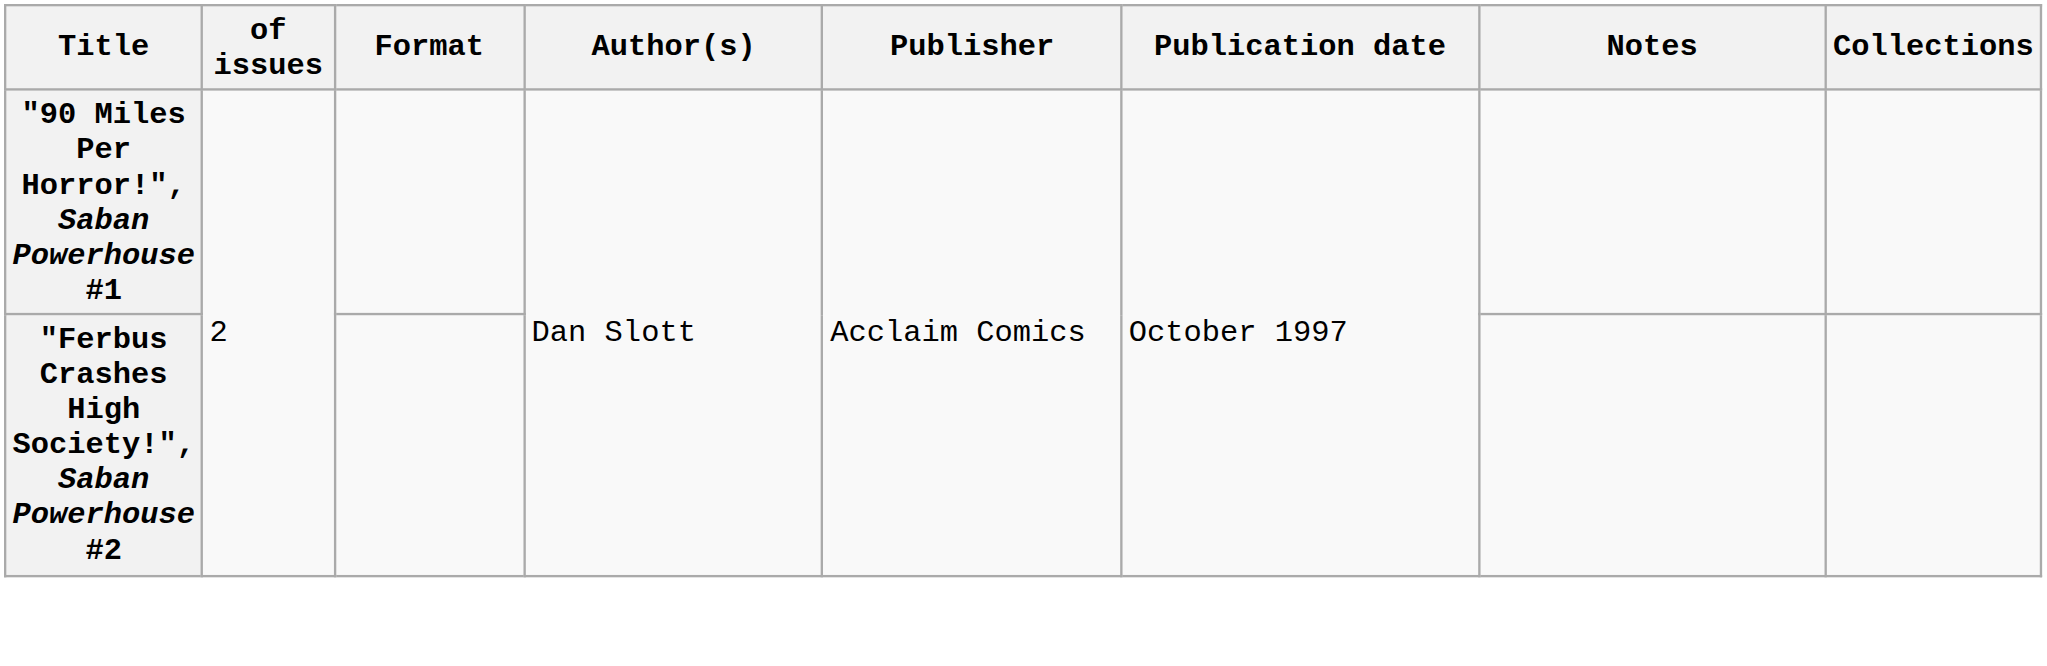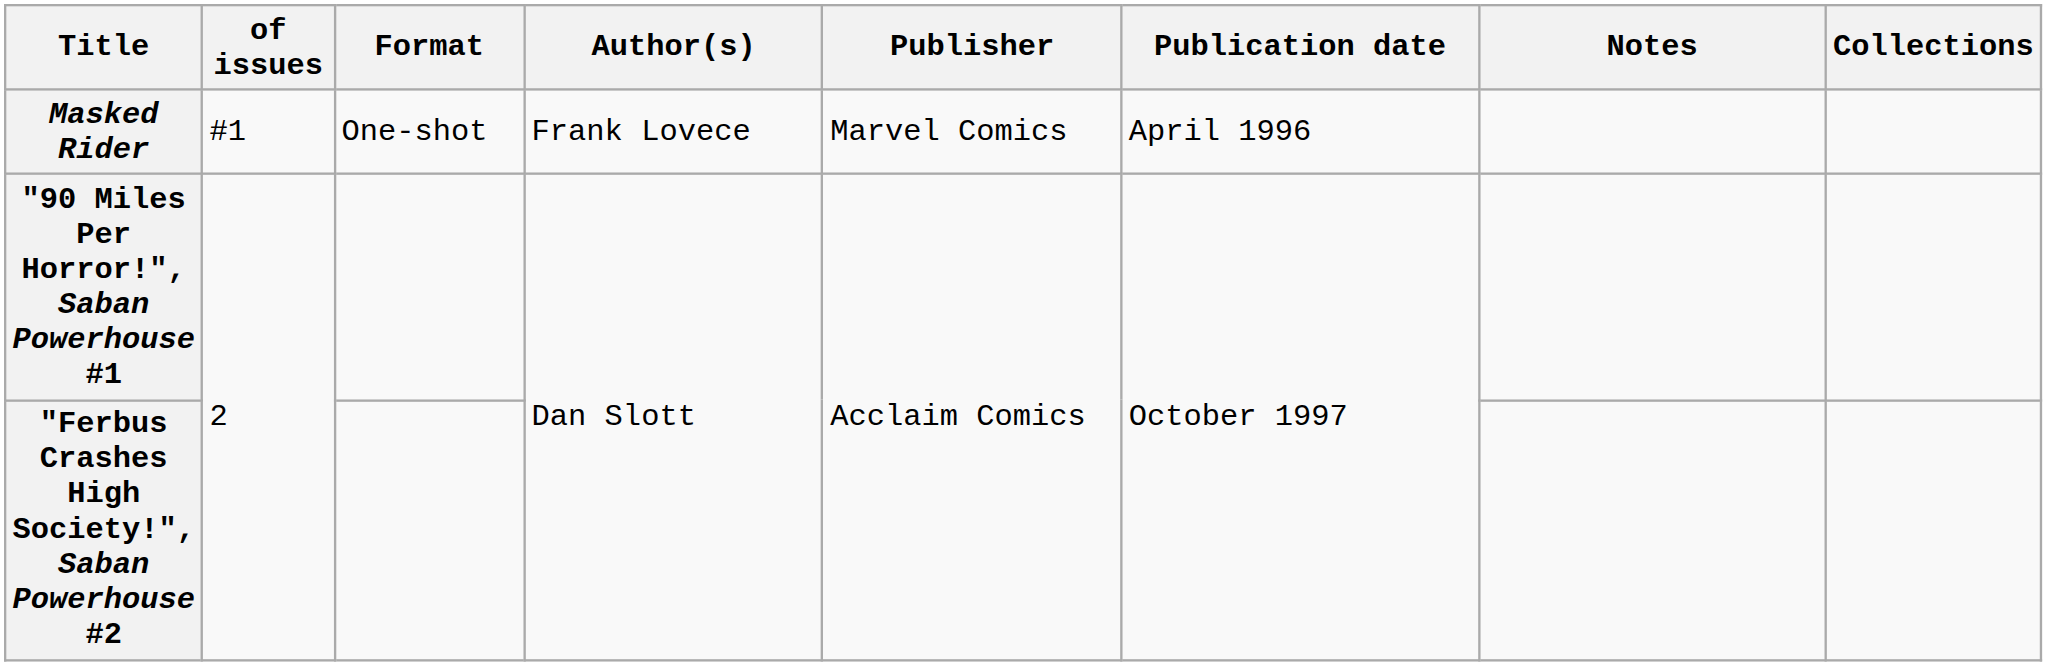+ row: Masked Rider | #1 | One-shot | Frank Lovece | Marvel Comics | April 1996
